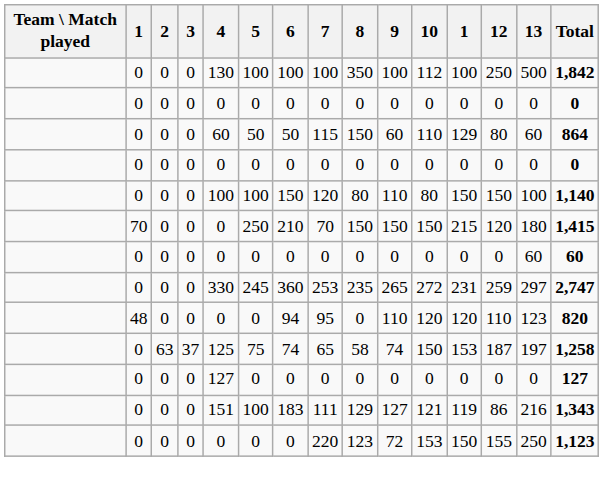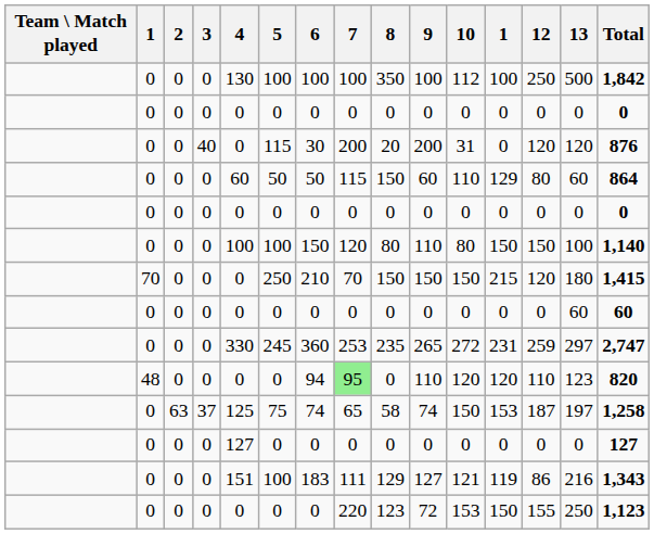+ row: 0 | 0 | 40 | 0 | 115 | 30 | 200 | 20 | 200 | 31 | 0 | 120 | 120 | 876
48 | 7: no background -> lightgreen background
